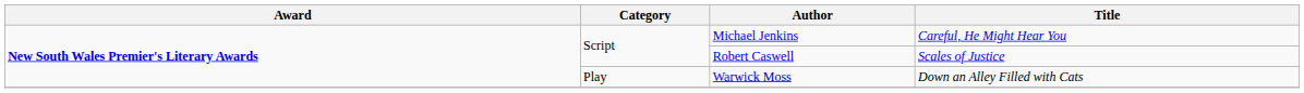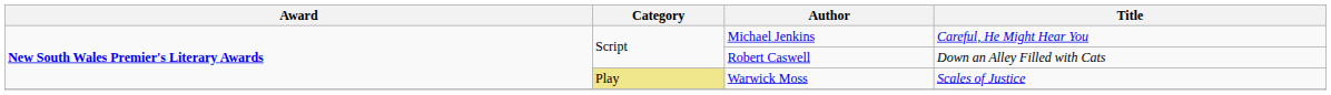Robert Caswell | Title: Scales of Justice -> Down an Alley Filled with Cats
Warwick Moss | Category: no background -> khaki background
Warwick Moss | Title: Down an Alley Filled with Cats -> Scales of Justice
